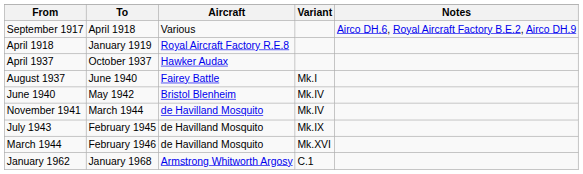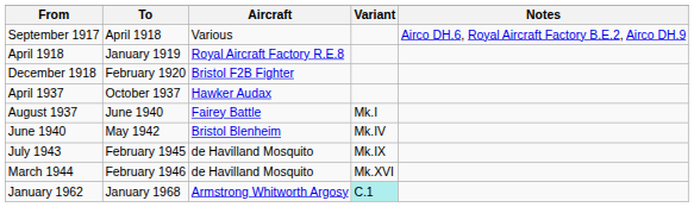+ row: December 1918 | February 1920 | Bristol F2B Fighter
- row: November 1941 | March 1944 | de Havilland Mosquito | Mk.IV
January 1962 | Variant: no background -> paleturquoise background
